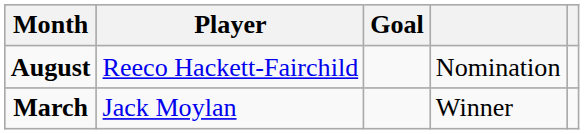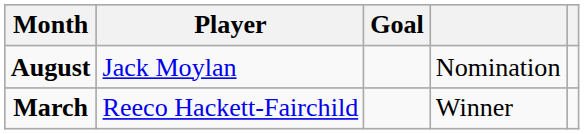August | Player: Reeco Hackett-Fairchild -> Jack Moylan
March | Player: Jack Moylan -> Reeco Hackett-Fairchild
